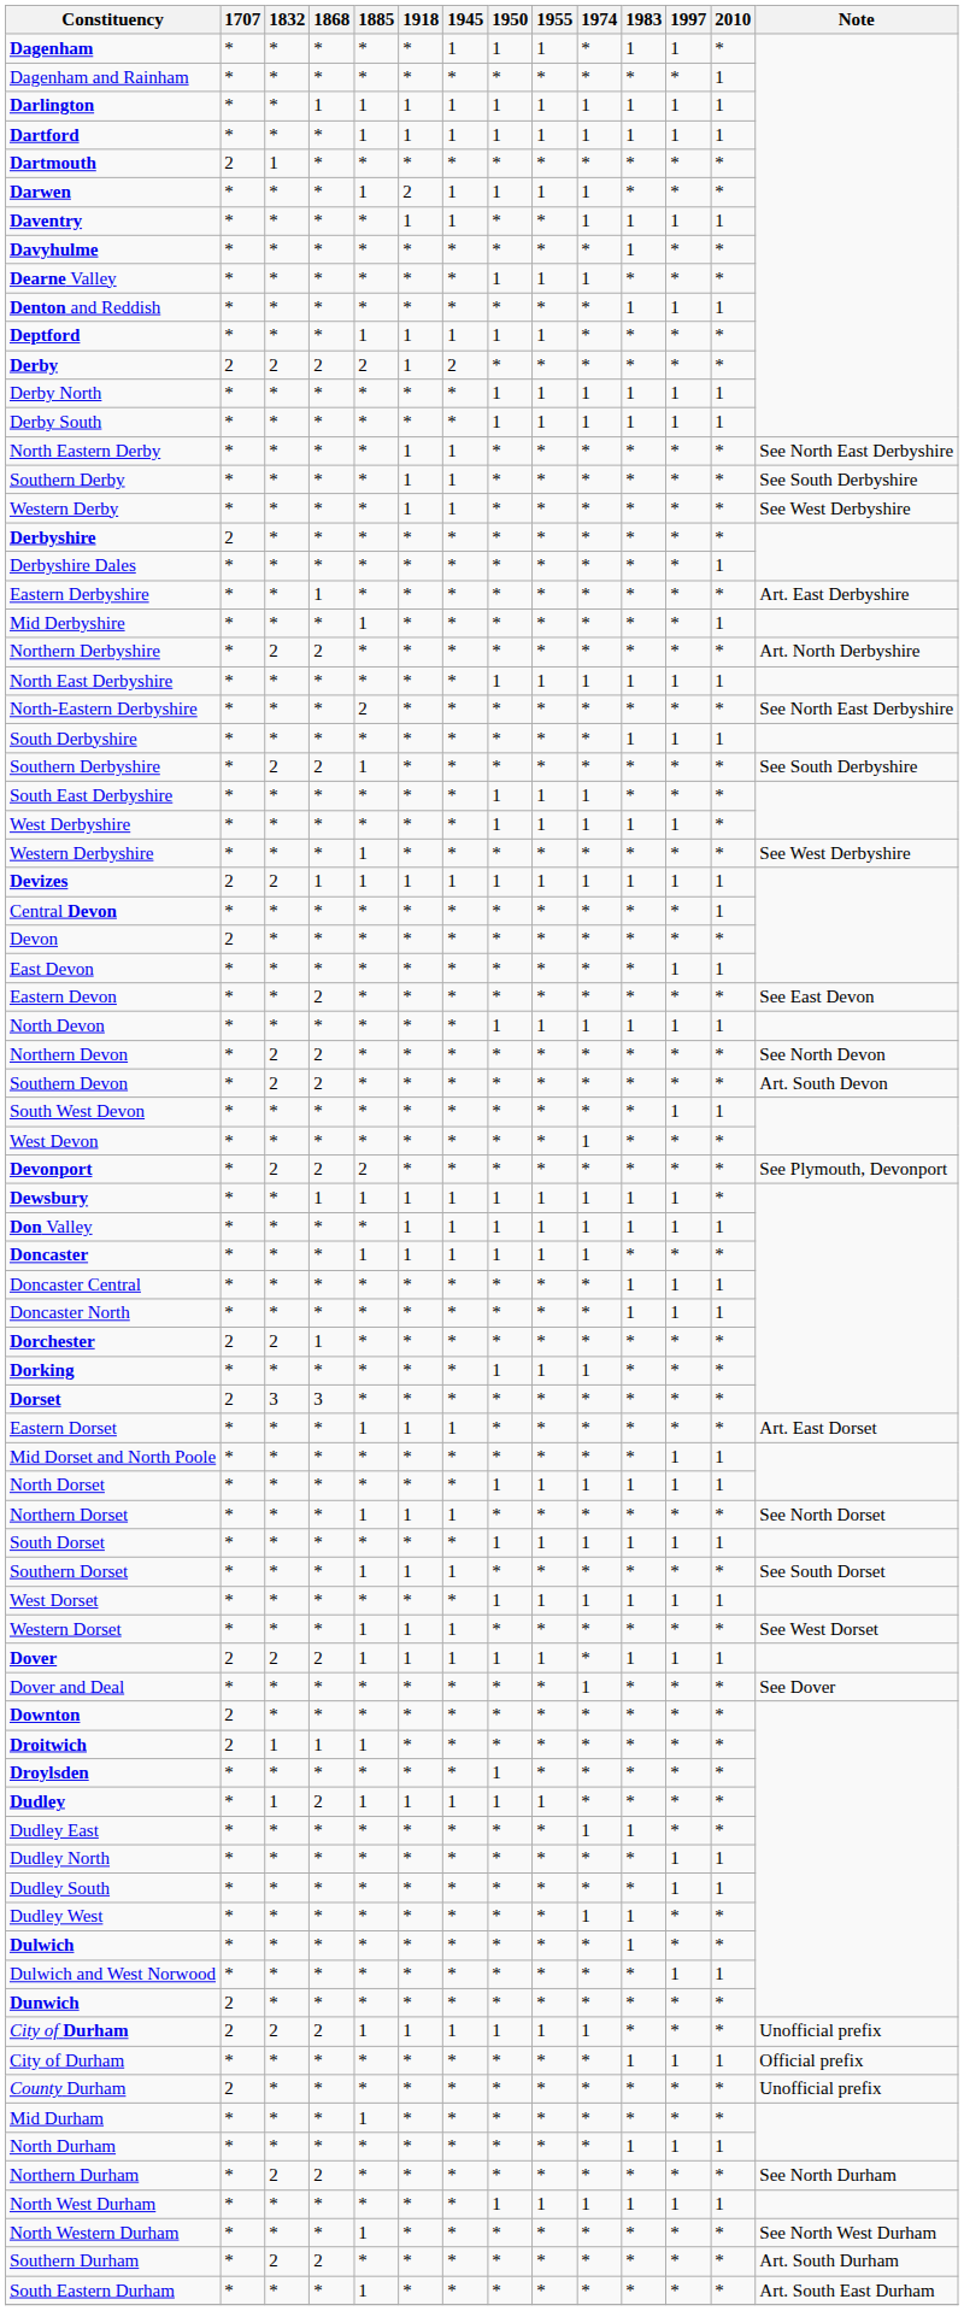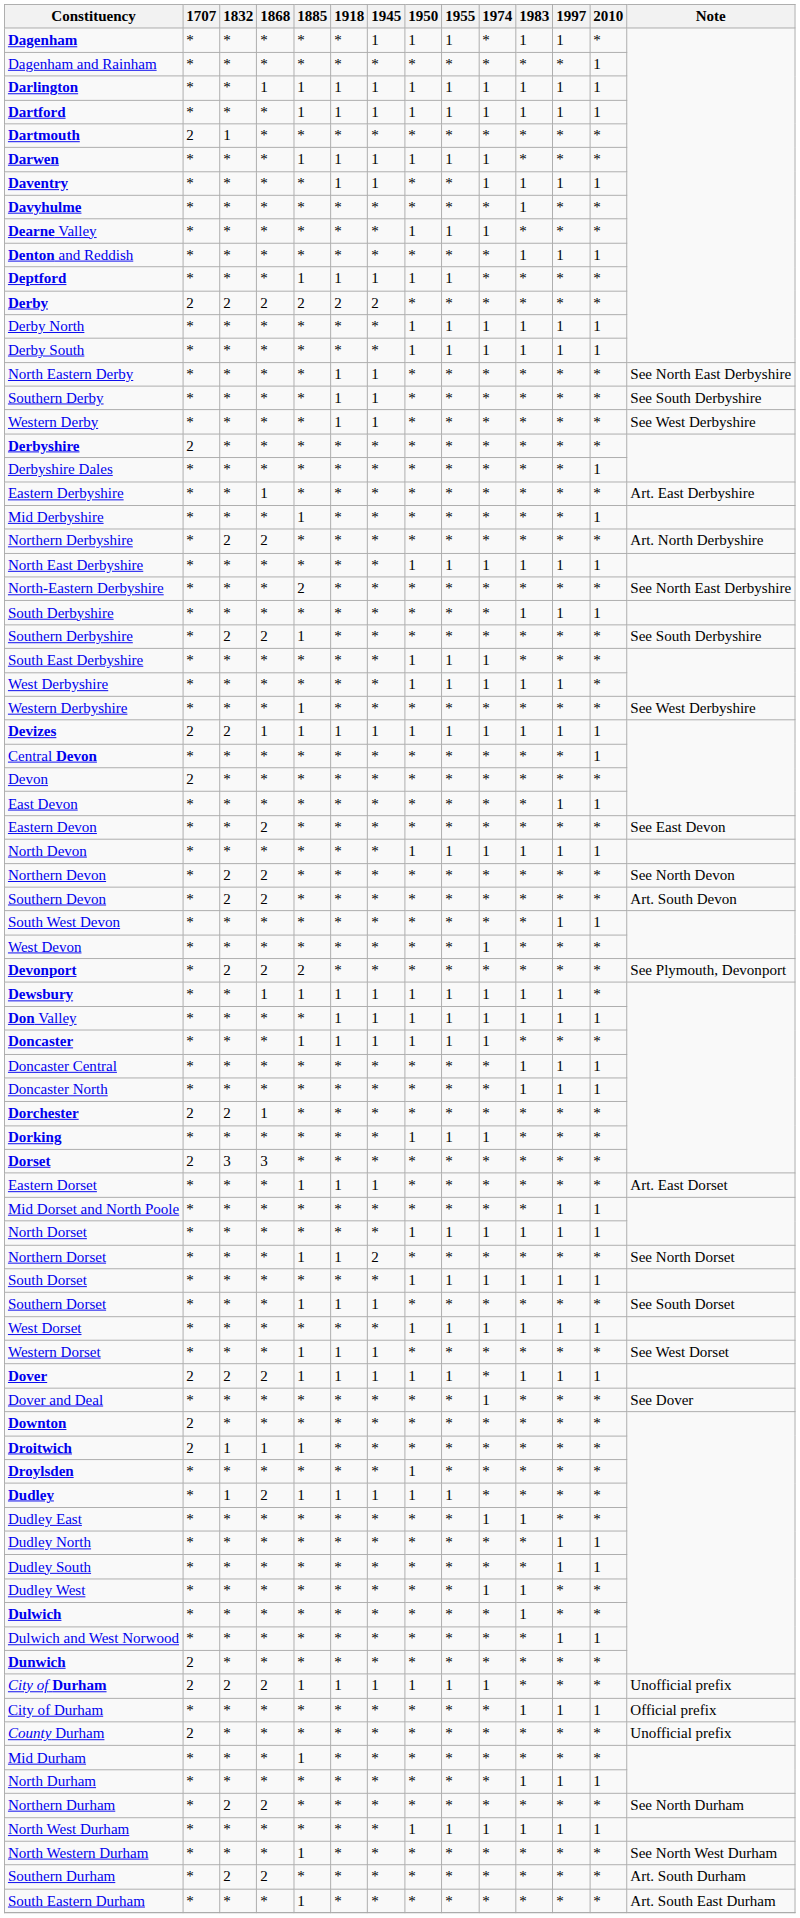Darwen | 1918: 2 -> 1
Derby | 1918: 1 -> 2
Northern Dorset | 1945: 1 -> 2
